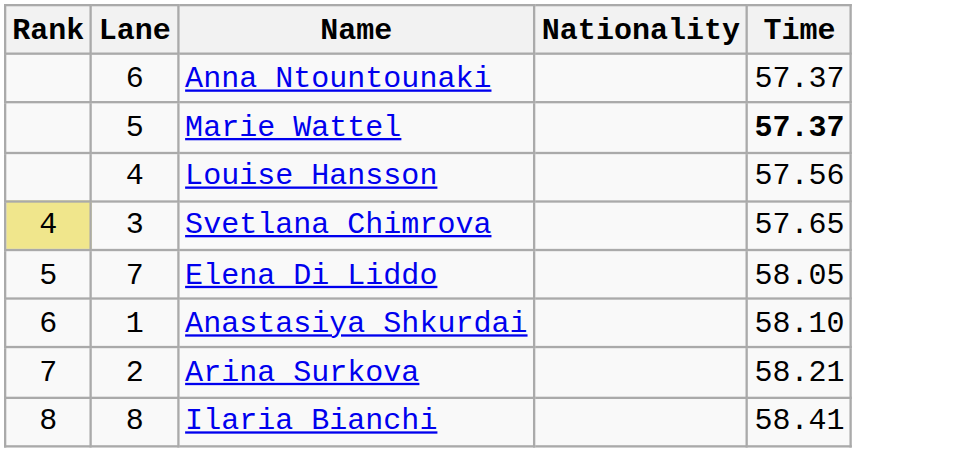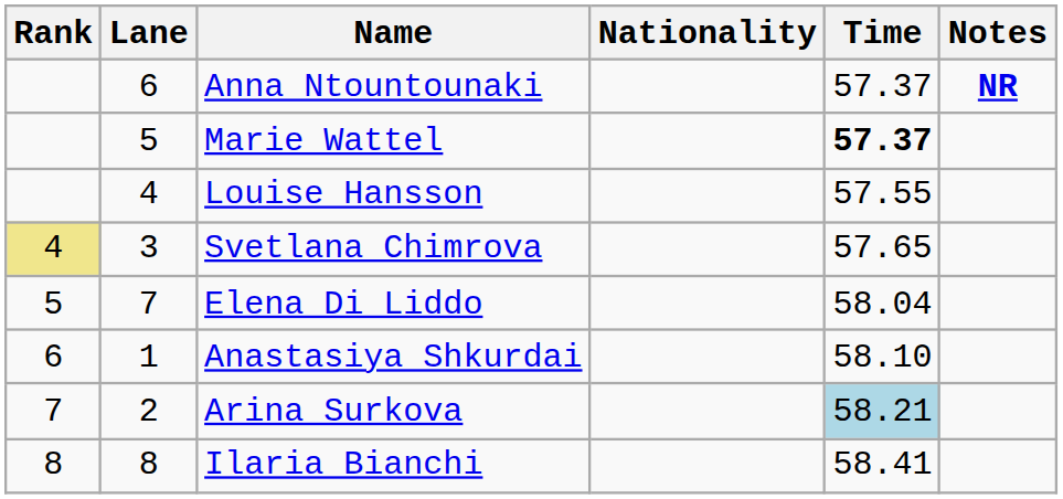+ column: Notes | NR
Louise Hansson | Time: 57.56 -> 57.55
Elena Di Liddo | Time: 58.05 -> 58.04
Arina Surkova | Time: no background -> lightblue background
